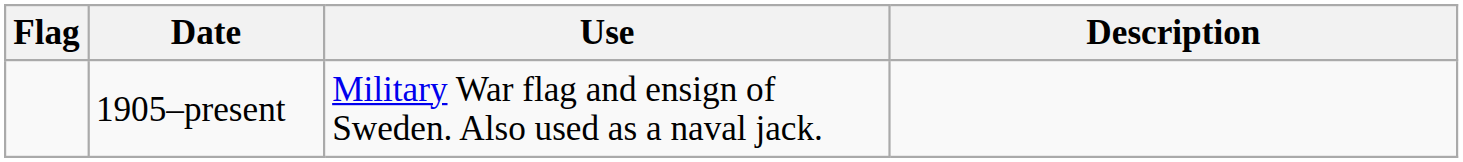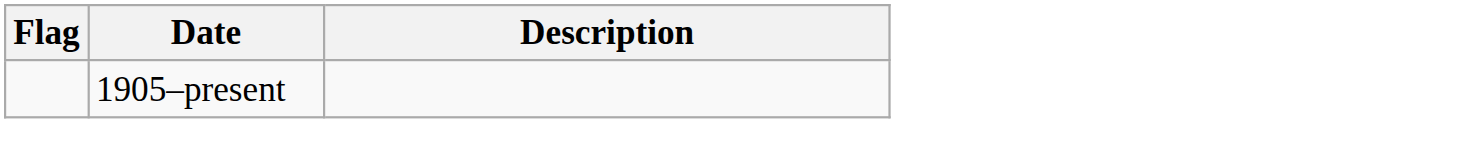- column: Use | Military War flag and ensign of Sweden. Also used as a naval jack.
